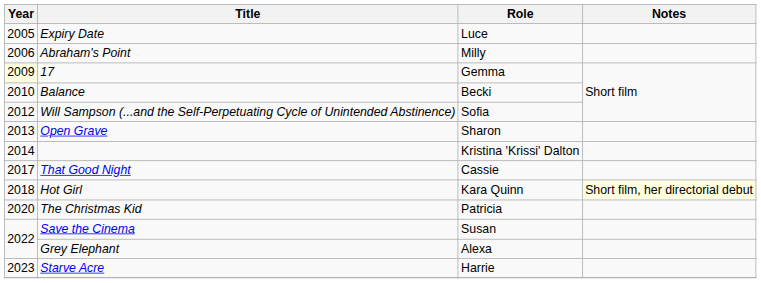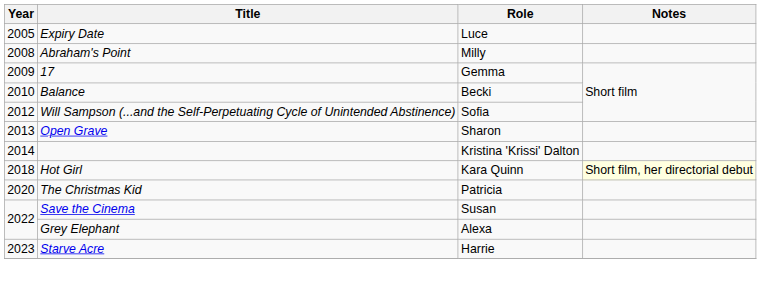Abraham's Point | Year: 2006 -> 2008
17 | Year: lightyellow background -> no background
- row: 2017 | That Good Night | Cassie
